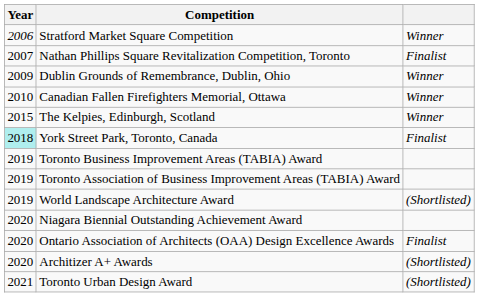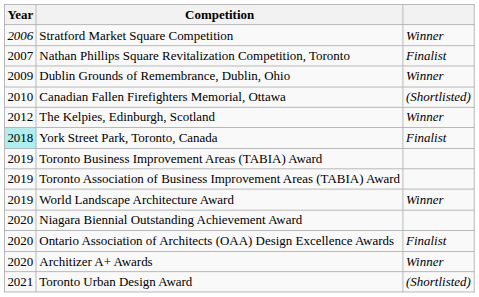Canadian Fallen Firefighters Memorial, Ottawa | column 3: Winner -> (Shortlisted)
The Kelpies, Edinburgh, Scotland | Year: 2015 -> 2012
World Landscape Architecture Award | column 3: (Shortlisted) -> Winner
Architizer A+ Awards | column 3: (Shortlisted) -> Winner
